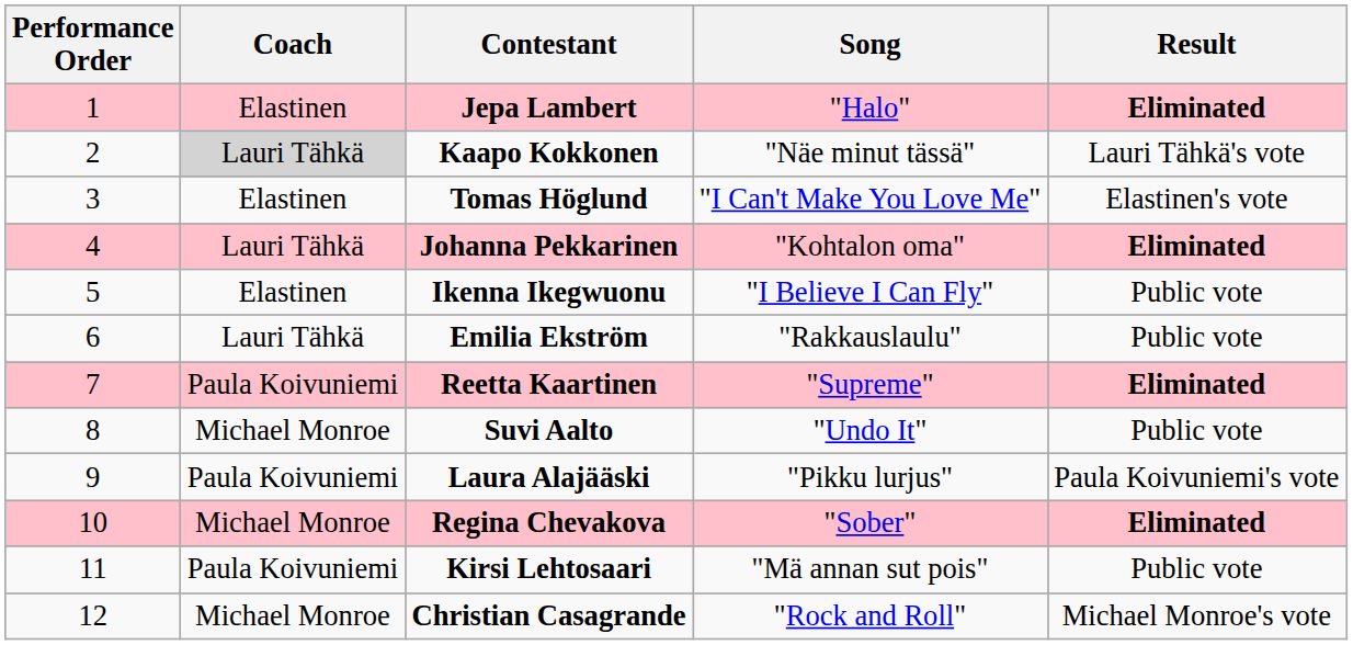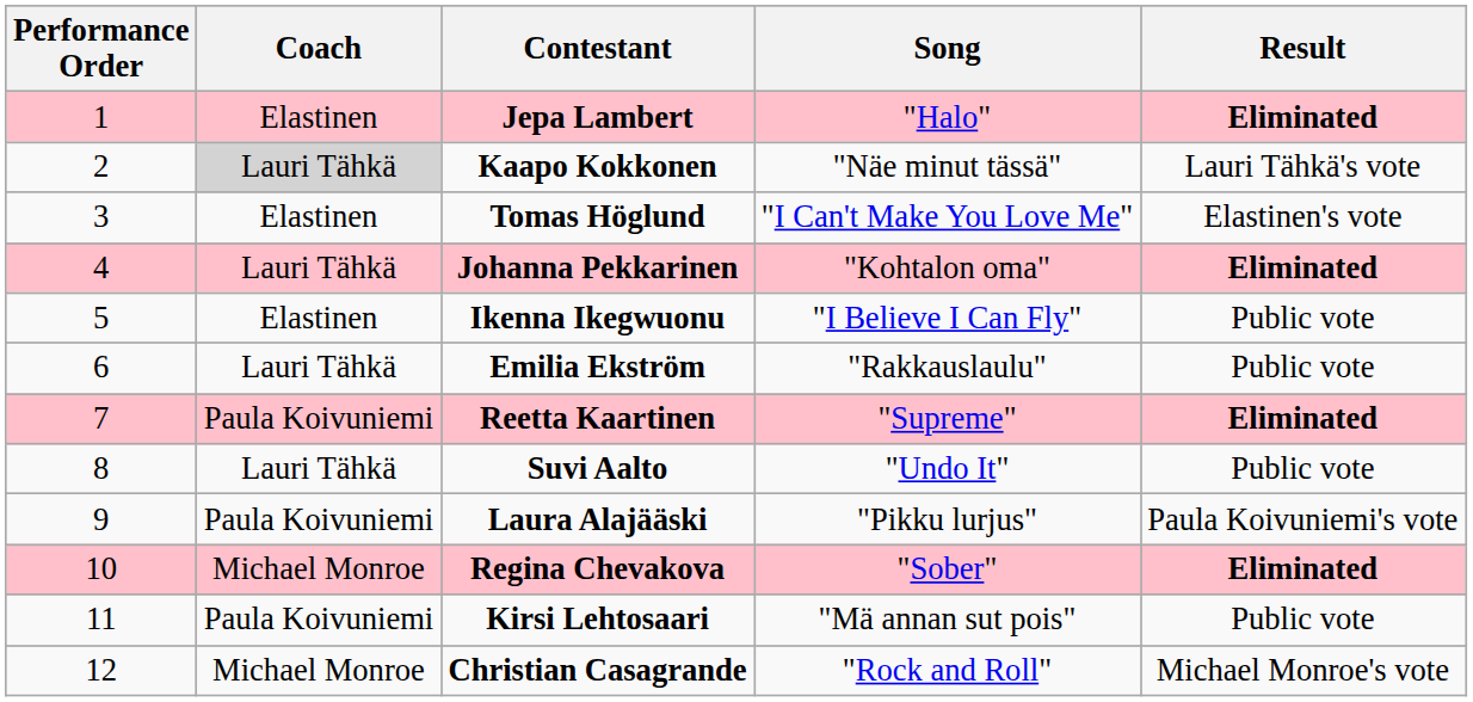Suvi Aalto | Coach: Michael Monroe -> Lauri Tähkä
